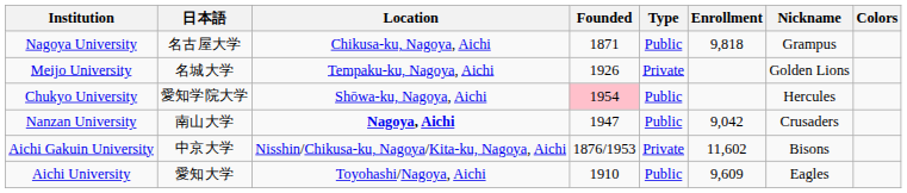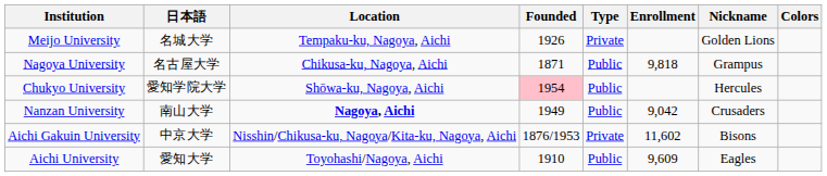rows swapped: Meijo University <-> Nagoya University
Nanzan University | Founded: 1947 -> 1949
